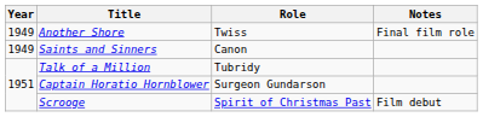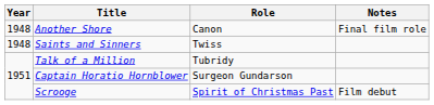Another Shore | Year: 1949 -> 1948
Another Shore | Role: Twiss -> Canon
Saints and Sinners | Year: 1949 -> 1948
Saints and Sinners | Role: Canon -> Twiss
